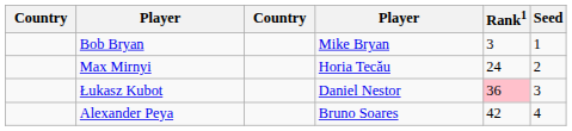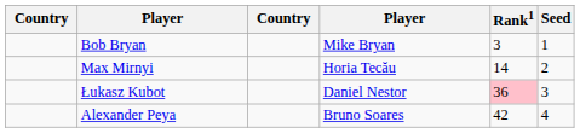Max Mirnyi | Rank1: 24 -> 14
